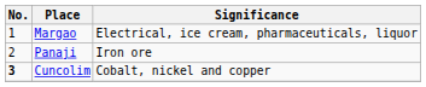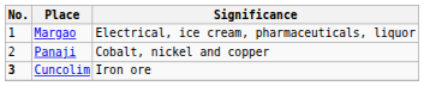Panaji | Significance: Iron ore -> Cobalt, nickel and copper
Cuncolim | Significance: Cobalt, nickel and copper -> Iron ore
